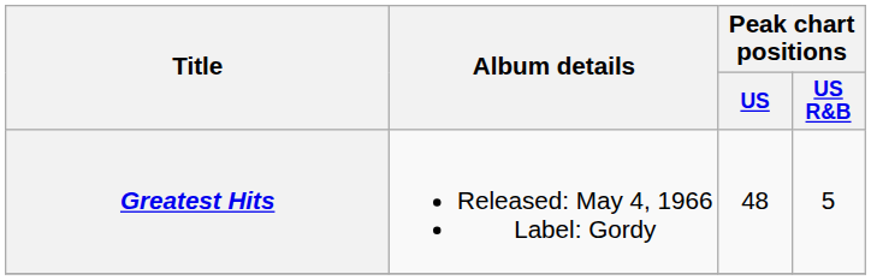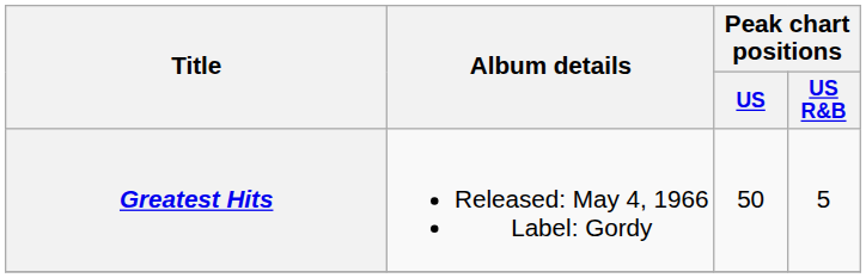Greatest Hits | Peak chart positions / US: 48 -> 50
